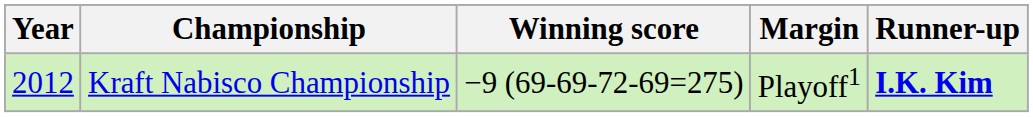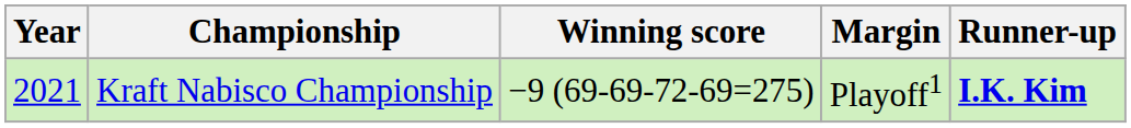Kraft Nabisco Championship | Year: 2012 -> 2021
